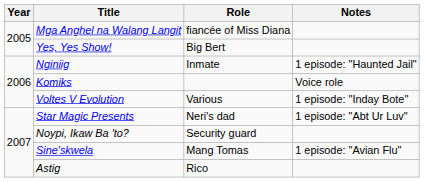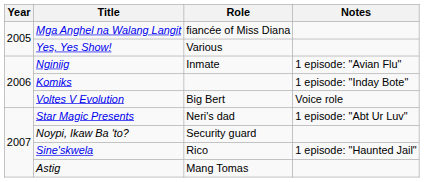Yes, Yes Show! | Role: Big Bert -> Various
Nginiig | Notes: 1 episode: "Haunted Jail" -> 1 episode: "Avian Flu"
Komiks | Notes: Voice role -> 1 episode: "Inday Bote"
Voltes V Evolution | Role: Various -> Big Bert
Voltes V Evolution | Notes: 1 episode: "Inday Bote" -> Voice role
Sine'skwela | Role: Mang Tomas -> Rico
Sine'skwela | Notes: 1 episode: "Avian Flu" -> 1 episode: "Haunted Jail"
Astig | Role: Rico -> Mang Tomas
